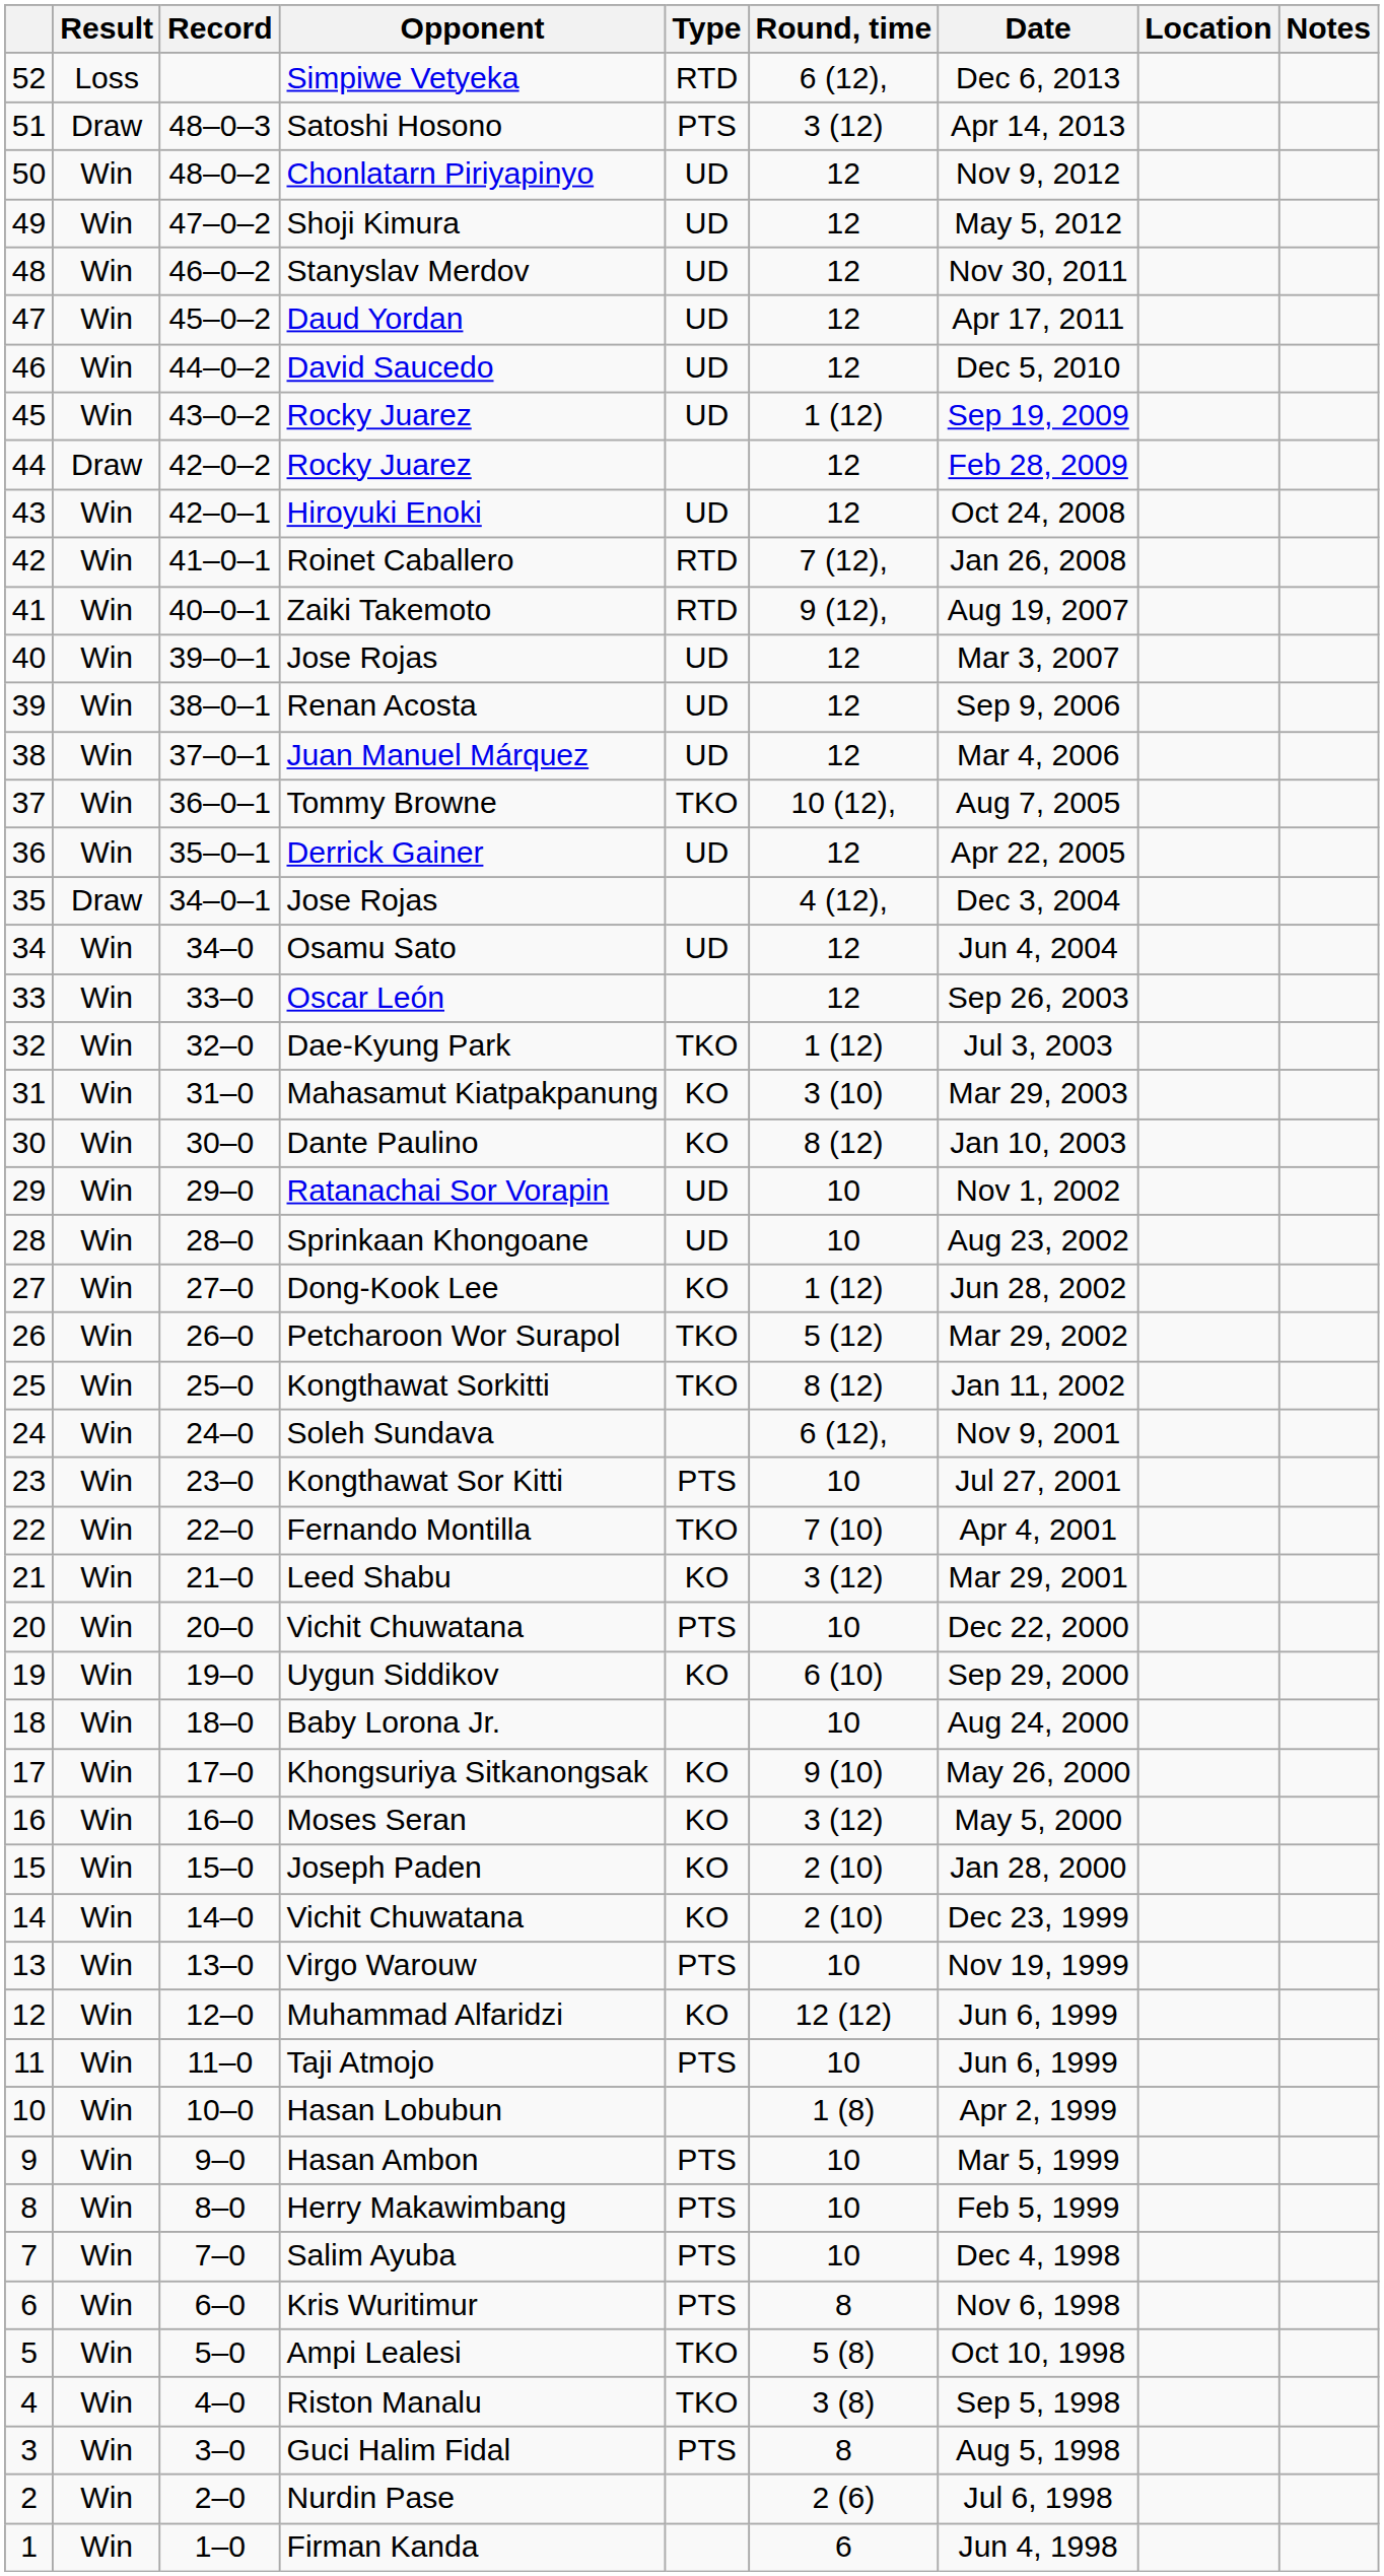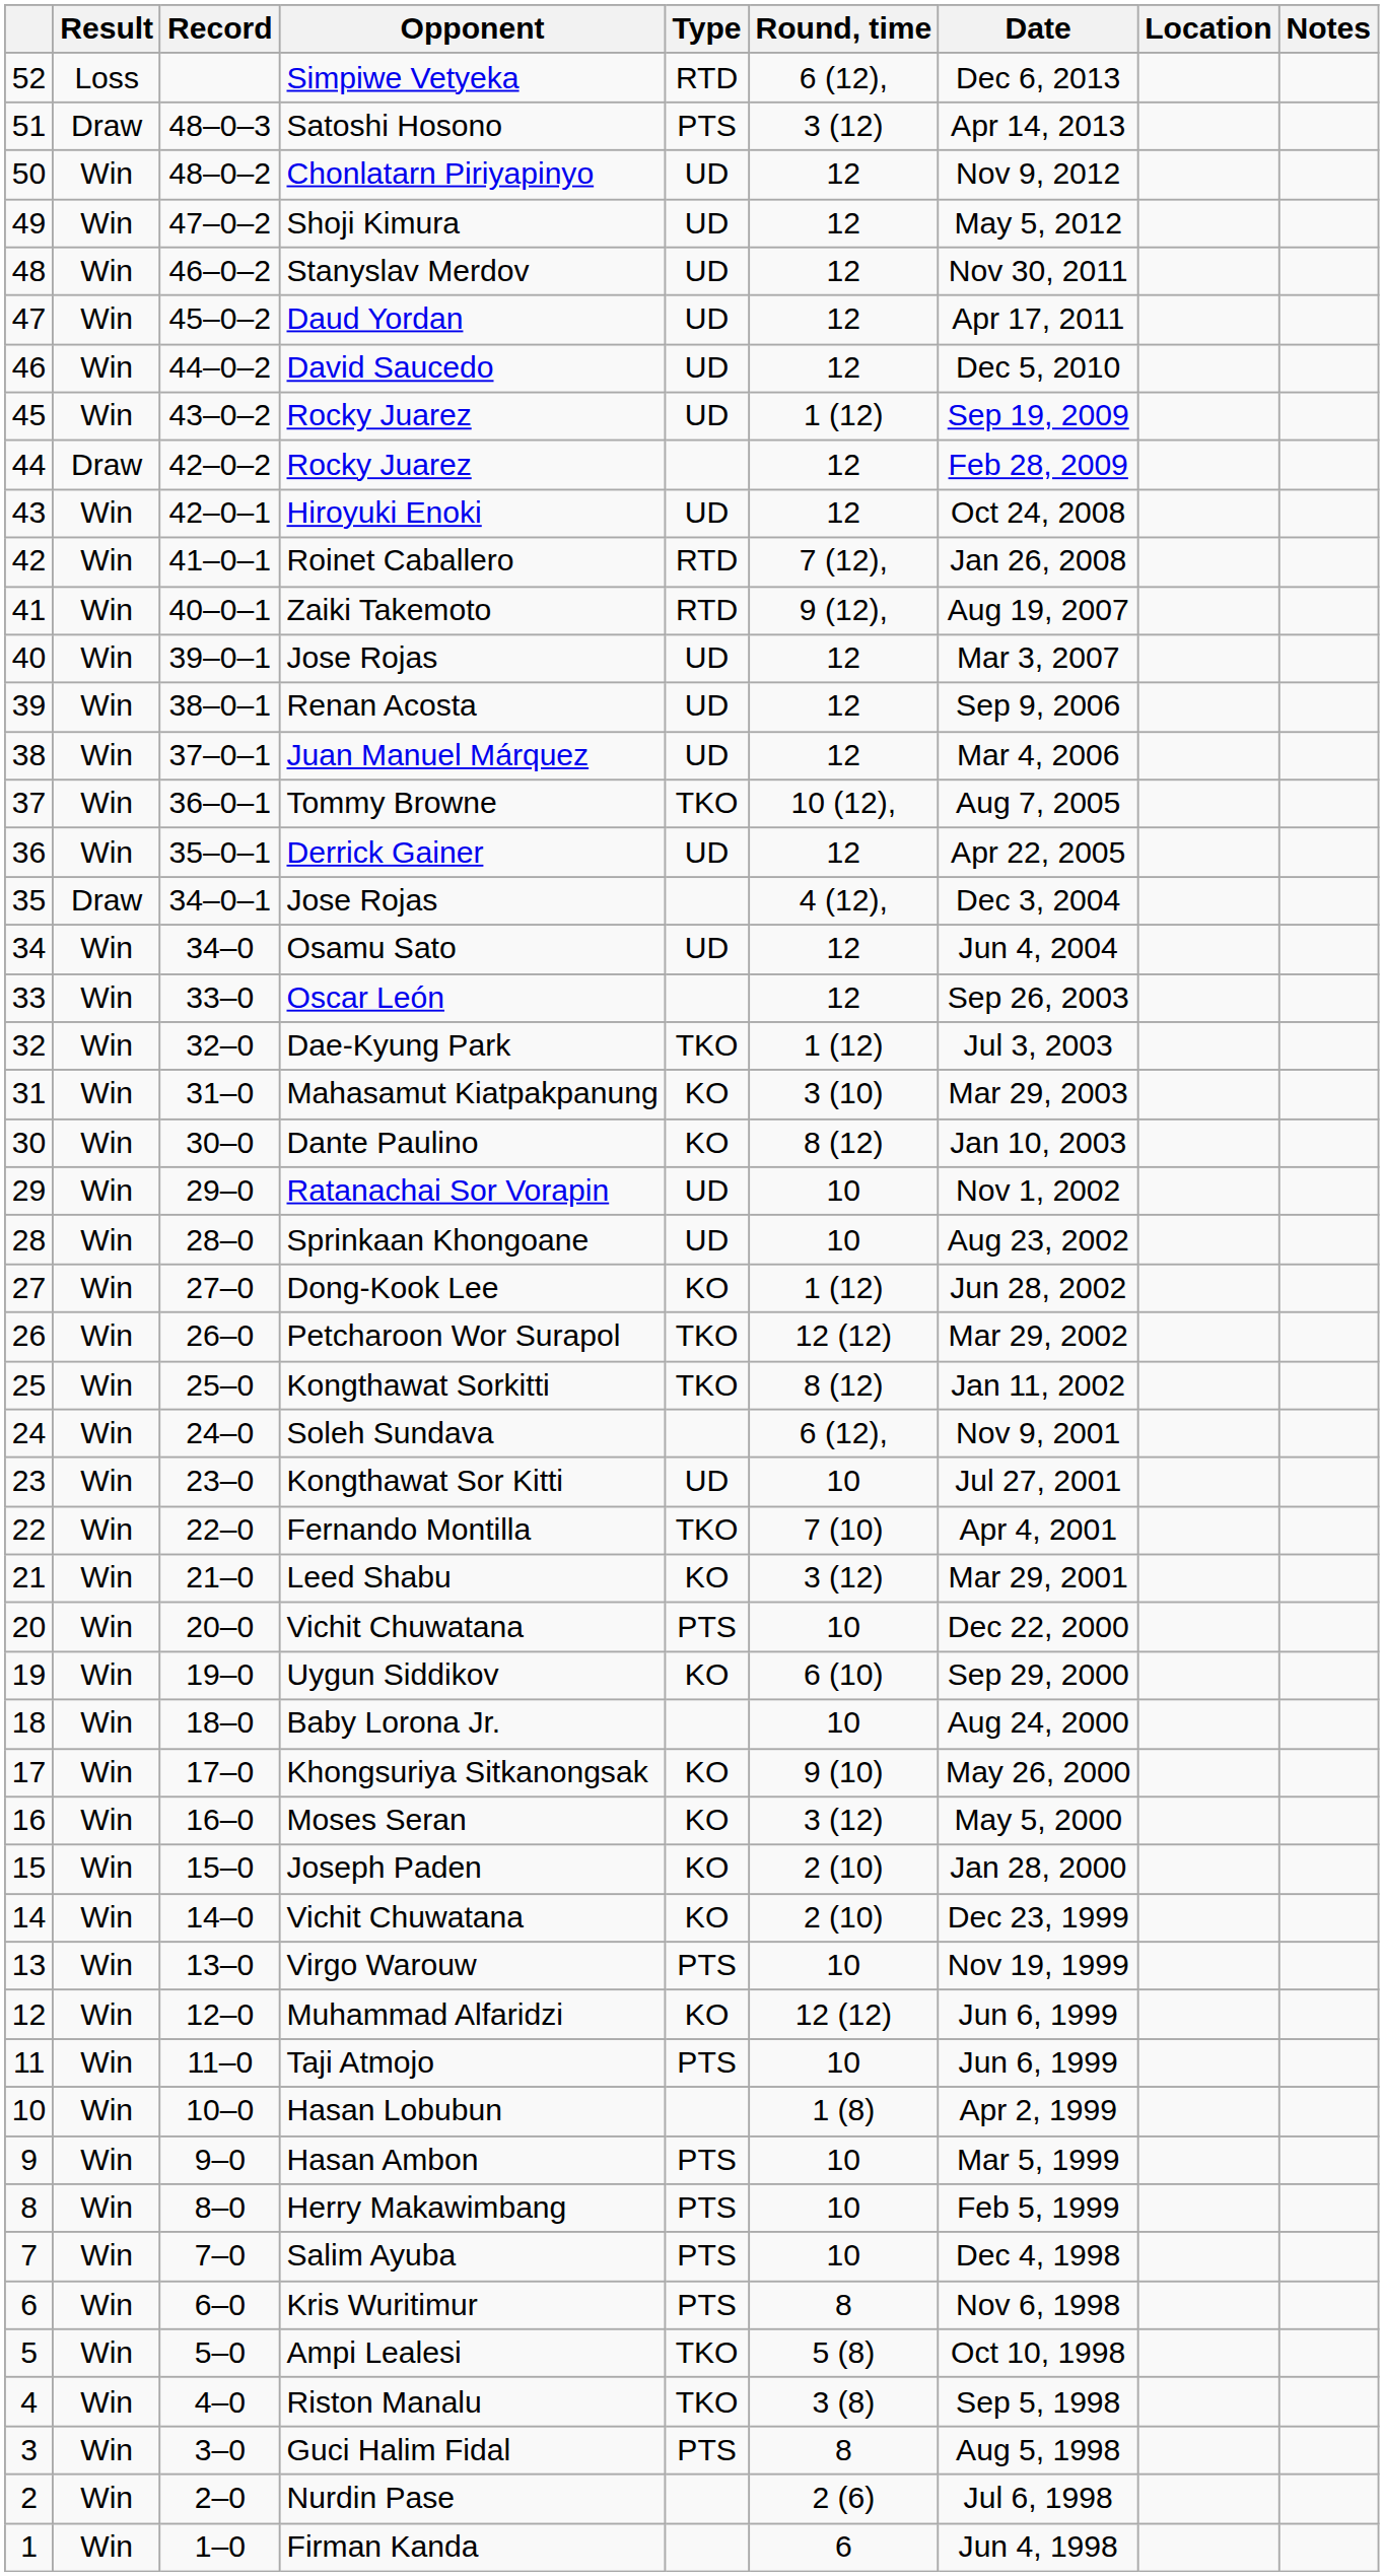Petcharoon Wor Surapol | Round, time: 5 (12) -> 12 (12)
Kongthawat Sor Kitti | Type: PTS -> UD
